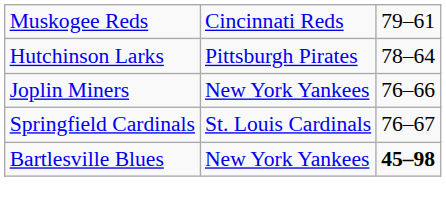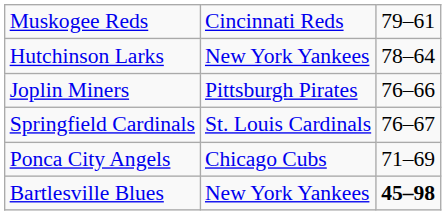Hutchinson Larks | column 2: Pittsburgh Pirates -> New York Yankees
Joplin Miners | column 2: New York Yankees -> Pittsburgh Pirates
+ row: Ponca City Angels | Chicago Cubs | 71–69
